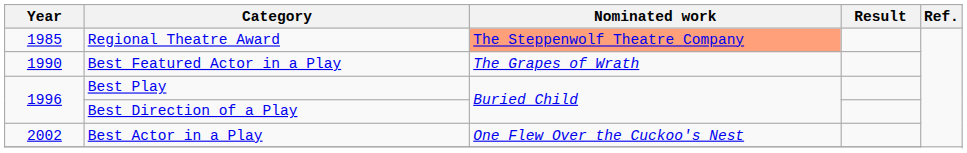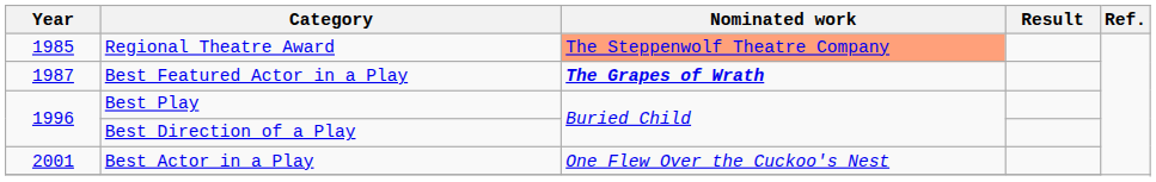Best Featured Actor in a Play | Year: 1990 -> 1987
Best Featured Actor in a Play | Nominated work: normal -> bold
Best Actor in a Play | Year: 2002 -> 2001
